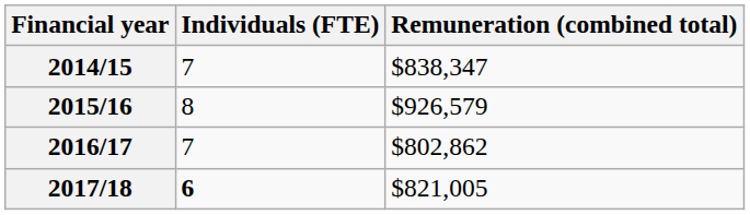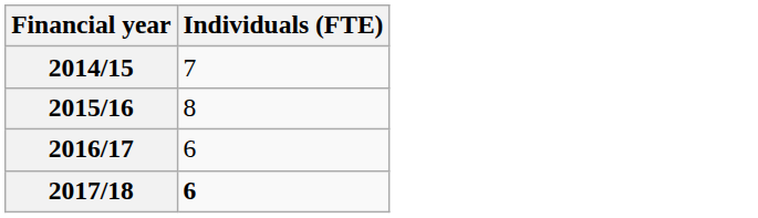- column: Remuneration (combined total) | $838,347 | $926,579 | $802,862 | $821,005
2016/17 | Individuals (FTE): 7 -> 6
